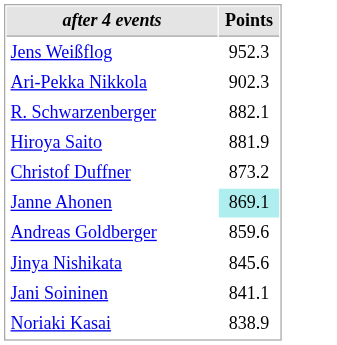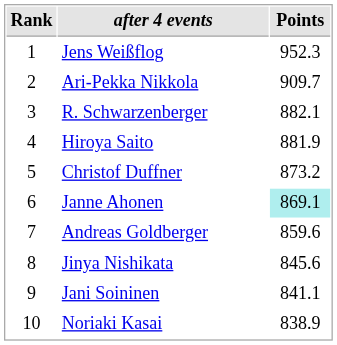+ column: Rank | 1 | 2 | 3 | 4 | 5 | 6 | 7 | 8 | 9 | 10
Ari-Pekka Nikkola | Points: 902.3 -> 909.7
